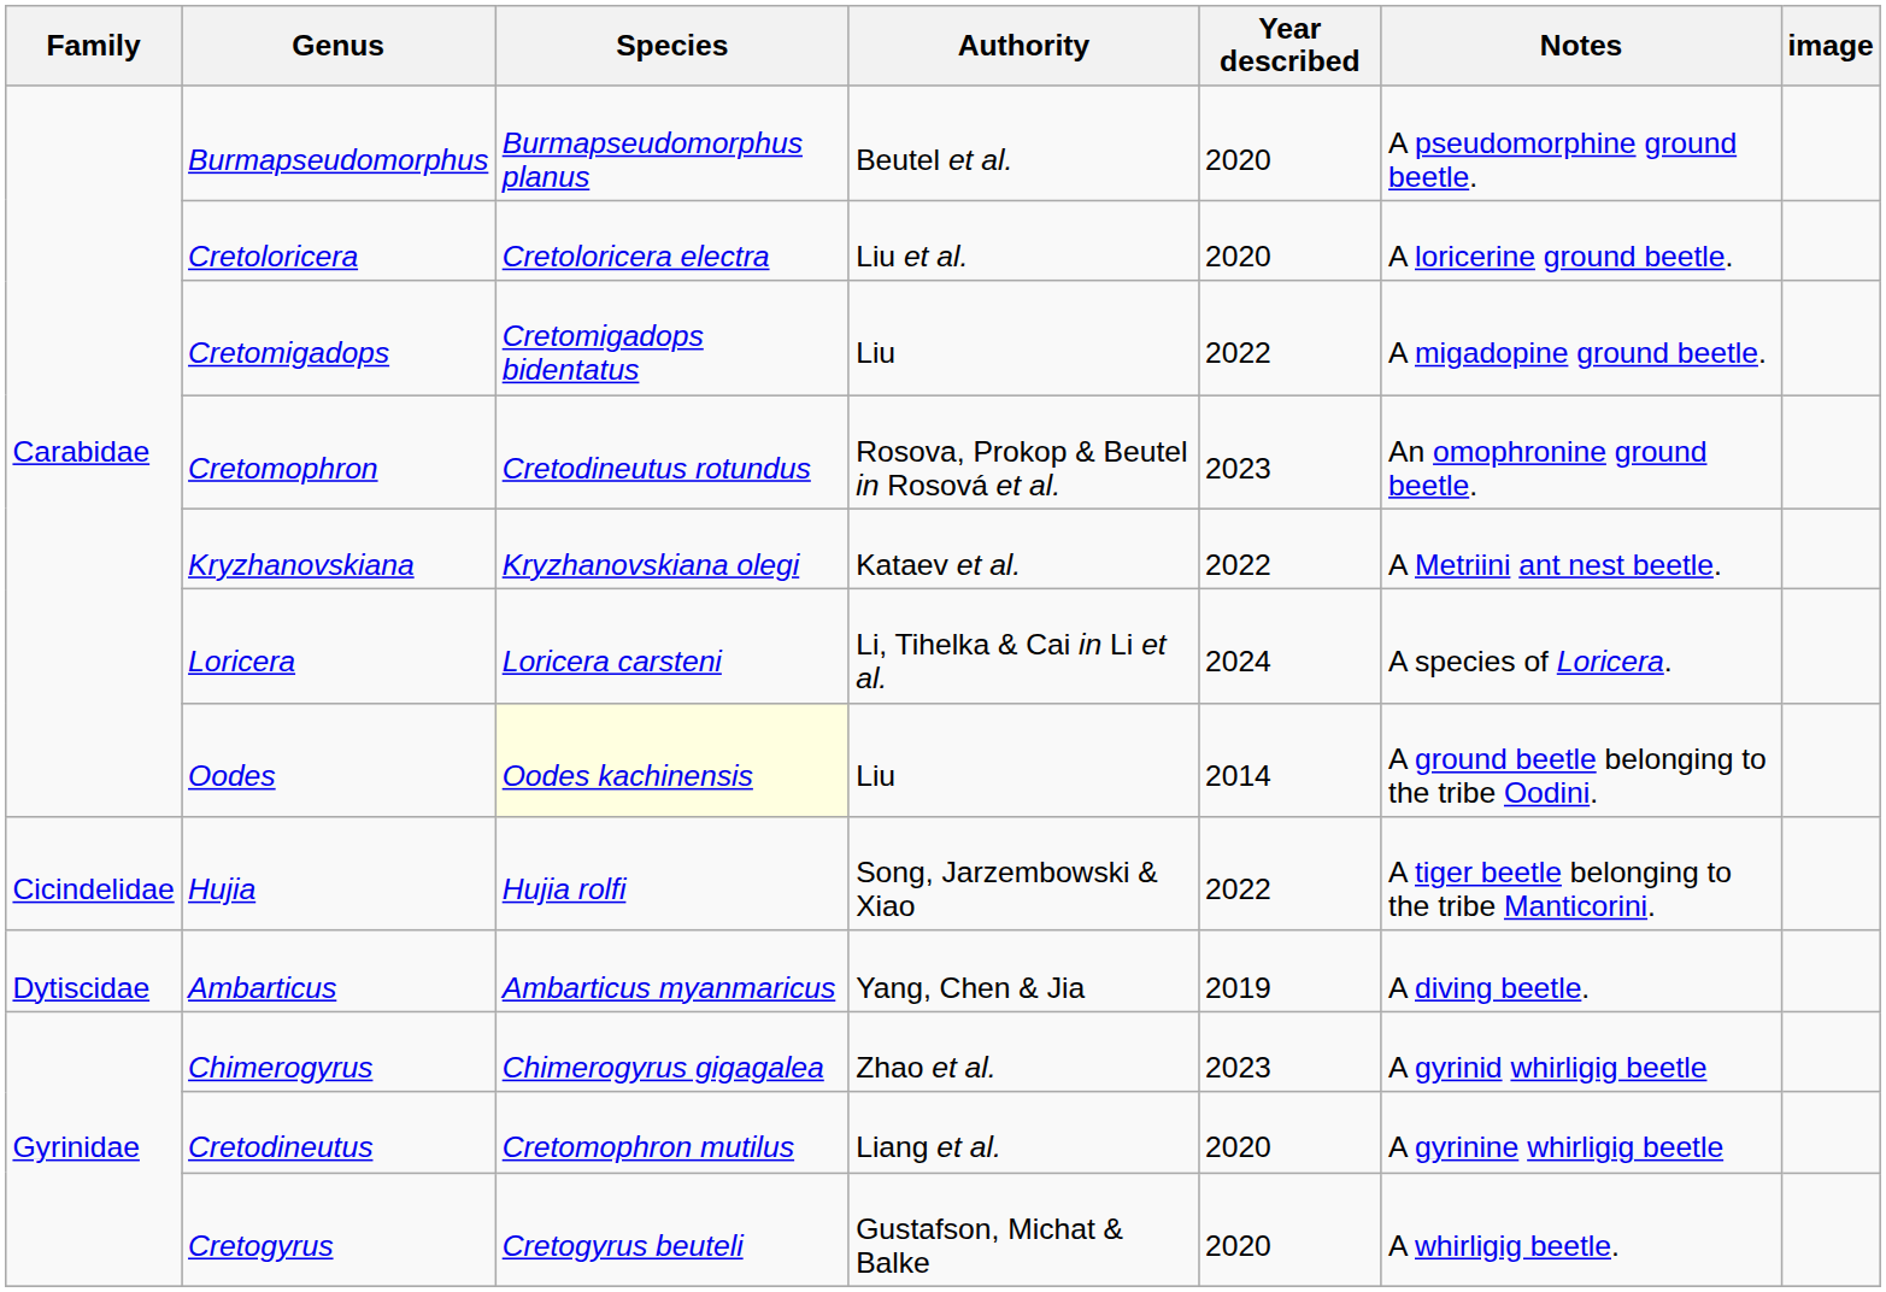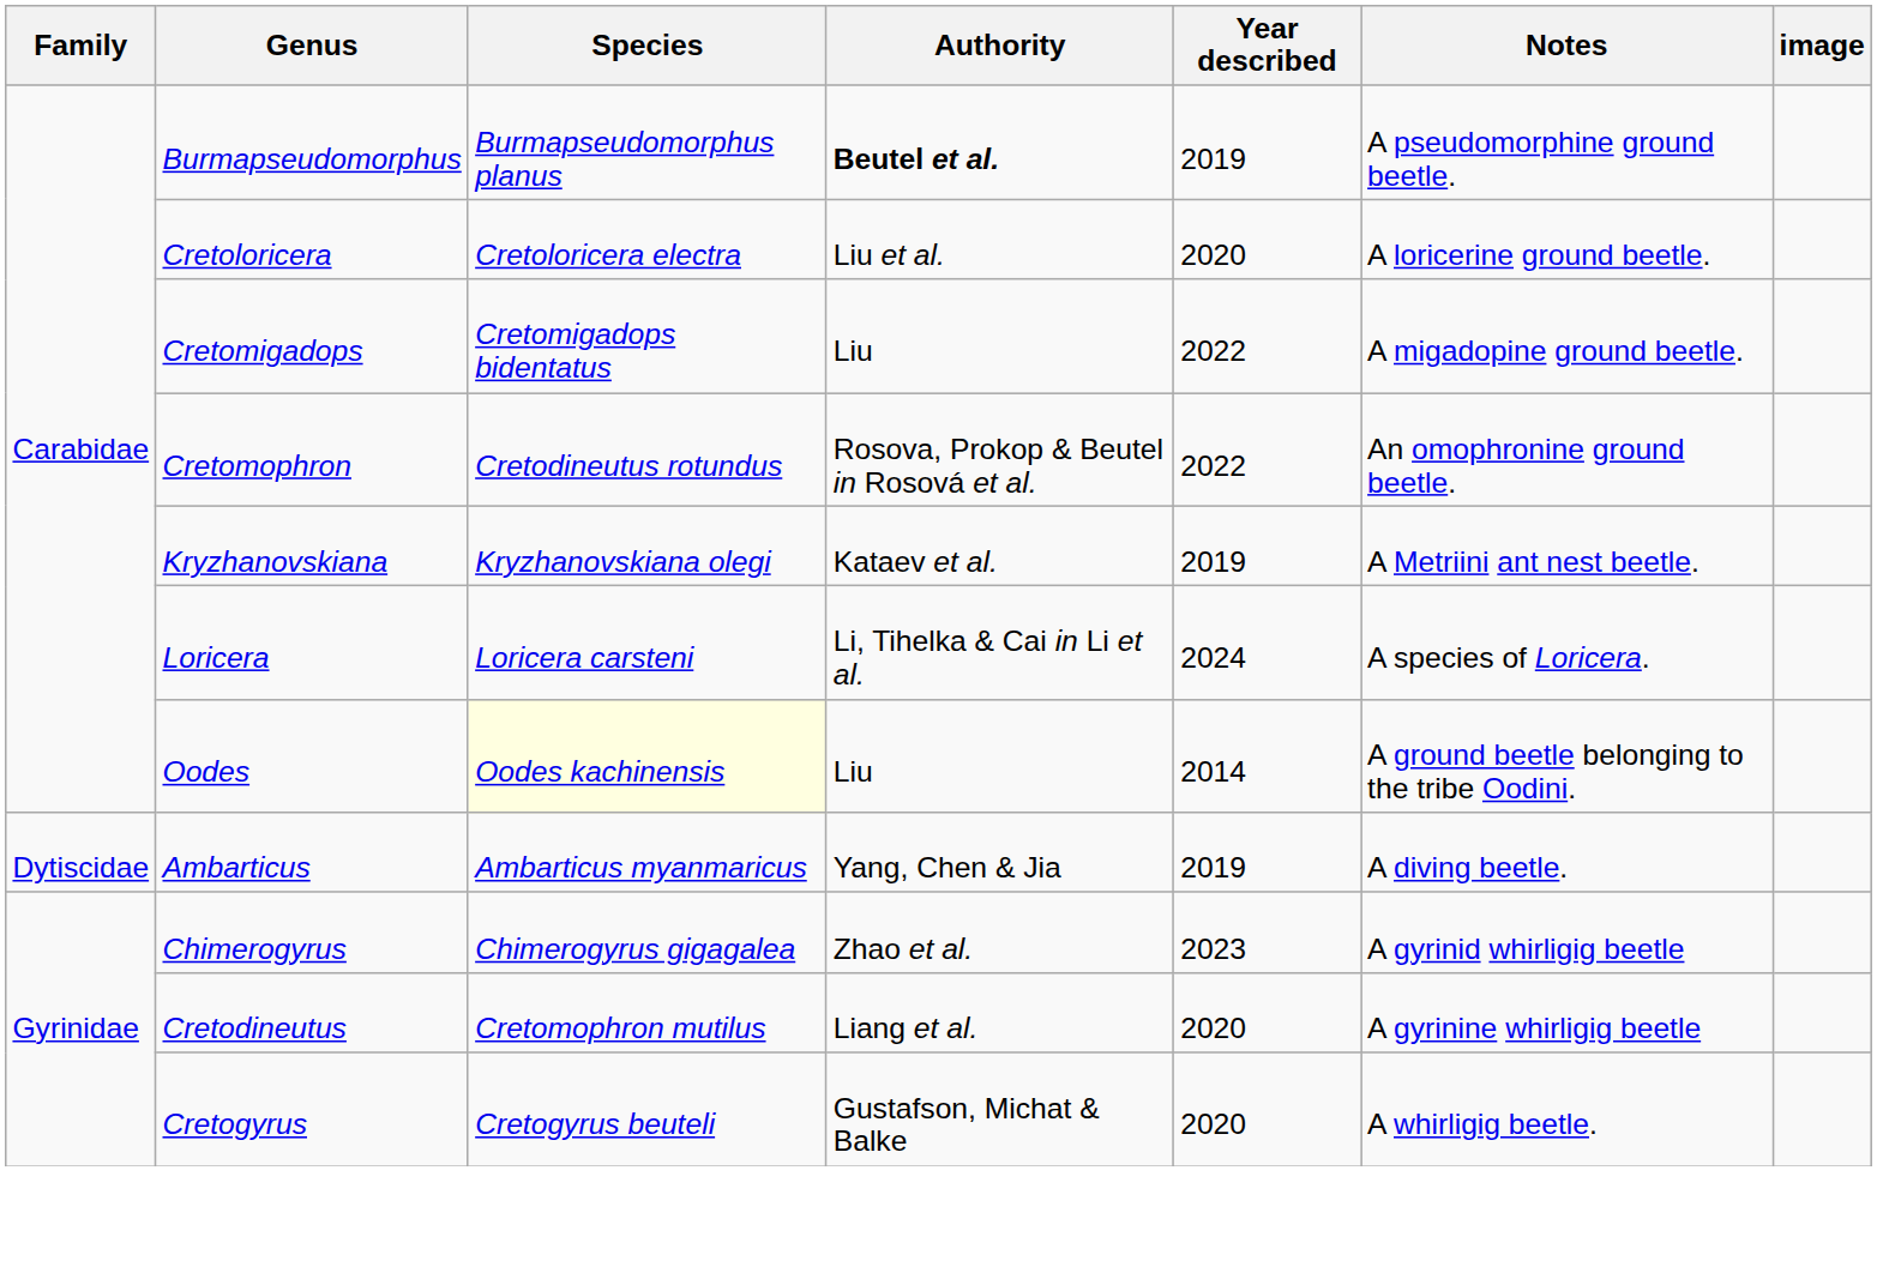Burmapseudomorphus | Authority: normal -> bold
Burmapseudomorphus | Year described: 2020 -> 2019
Cretomophron | Year described: 2023 -> 2022
Kryzhanovskiana | Year described: 2022 -> 2019
- row: Cicindelidae | Hujia | Hujia rolfi | Song, Jarzembowski & Xiao | 2022 | A tiger beetle belonging to the tribe Manticorini.
